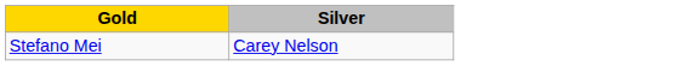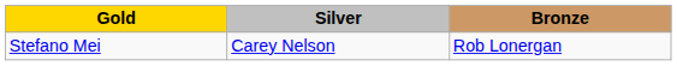+ column: Bronze | Rob Lonergan
